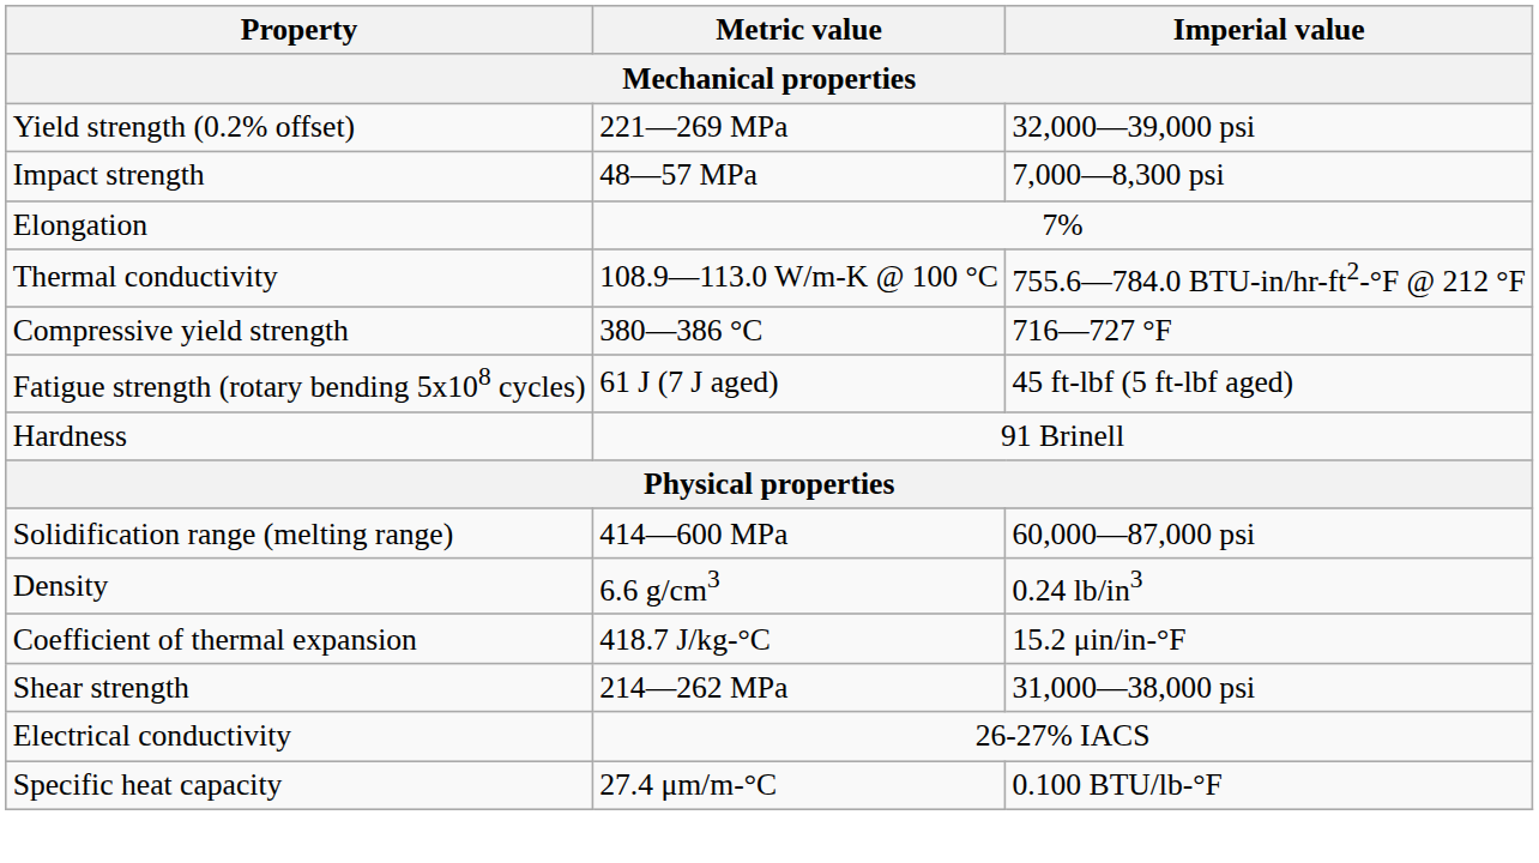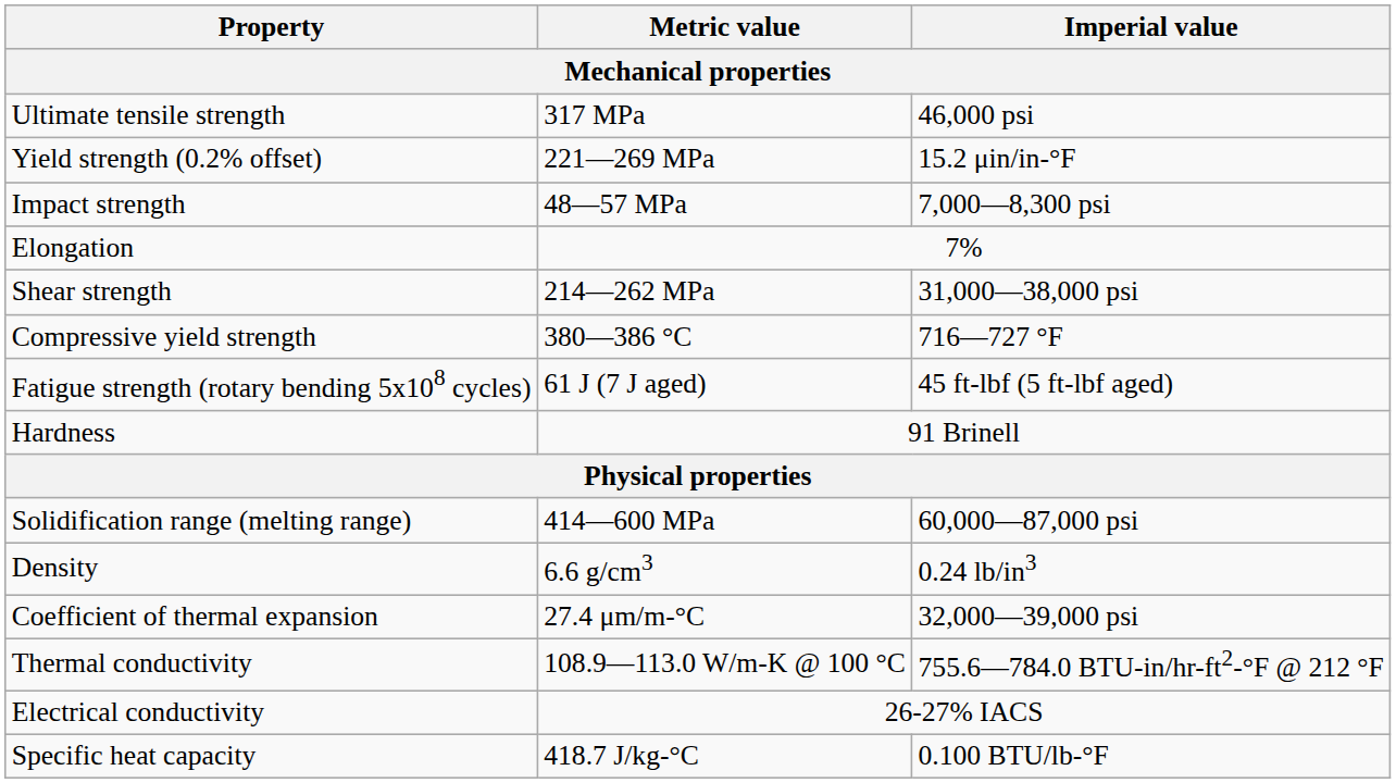+ row: Ultimate tensile strength | 317 MPa | 46,000 psi
Yield strength (0.2% offset) | Imperial value: 32,000—39,000 psi -> 15.2 μin/in-°F
rows swapped: Shear strength <-> Thermal conductivity
Coefficient of thermal expansion | Metric value: 418.7 J/kg-°C -> 27.4 μm/m-°C
Coefficient of thermal expansion | Imperial value: 15.2 μin/in-°F -> 32,000—39,000 psi
Specific heat capacity | Metric value: 27.4 μm/m-°C -> 418.7 J/kg-°C
